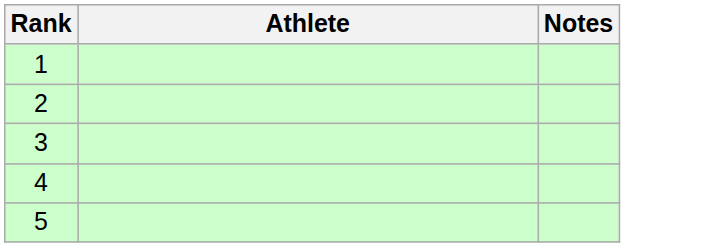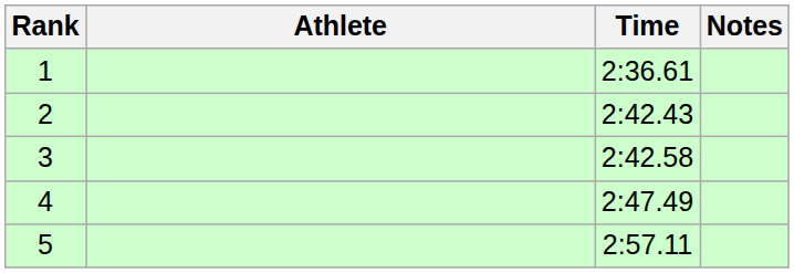+ column: Time | 2:36.61 | 2:42.43 | 2:42.58 | 2:47.49 | 2:57.11
